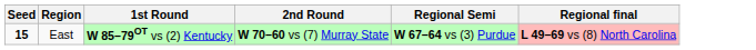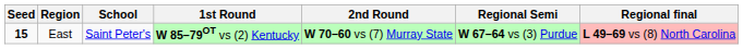+ column: School | Saint Peter's
